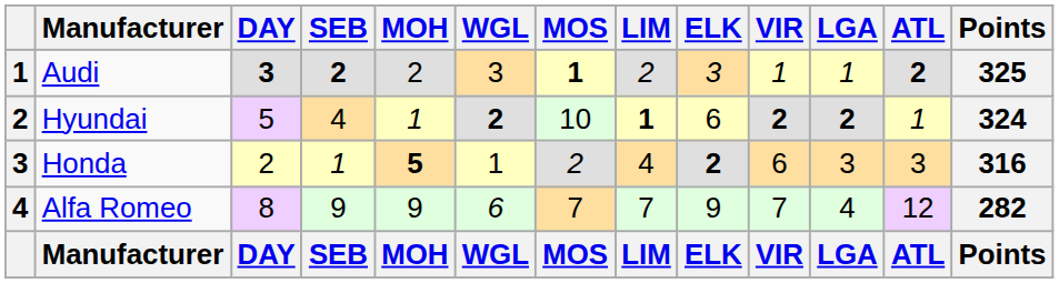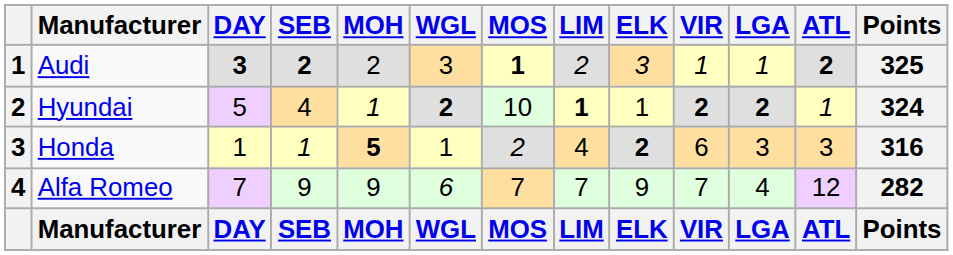Hyundai | ELK: 6 -> 1
Honda | DAY: 2 -> 1
Alfa Romeo | DAY: 8 -> 7
